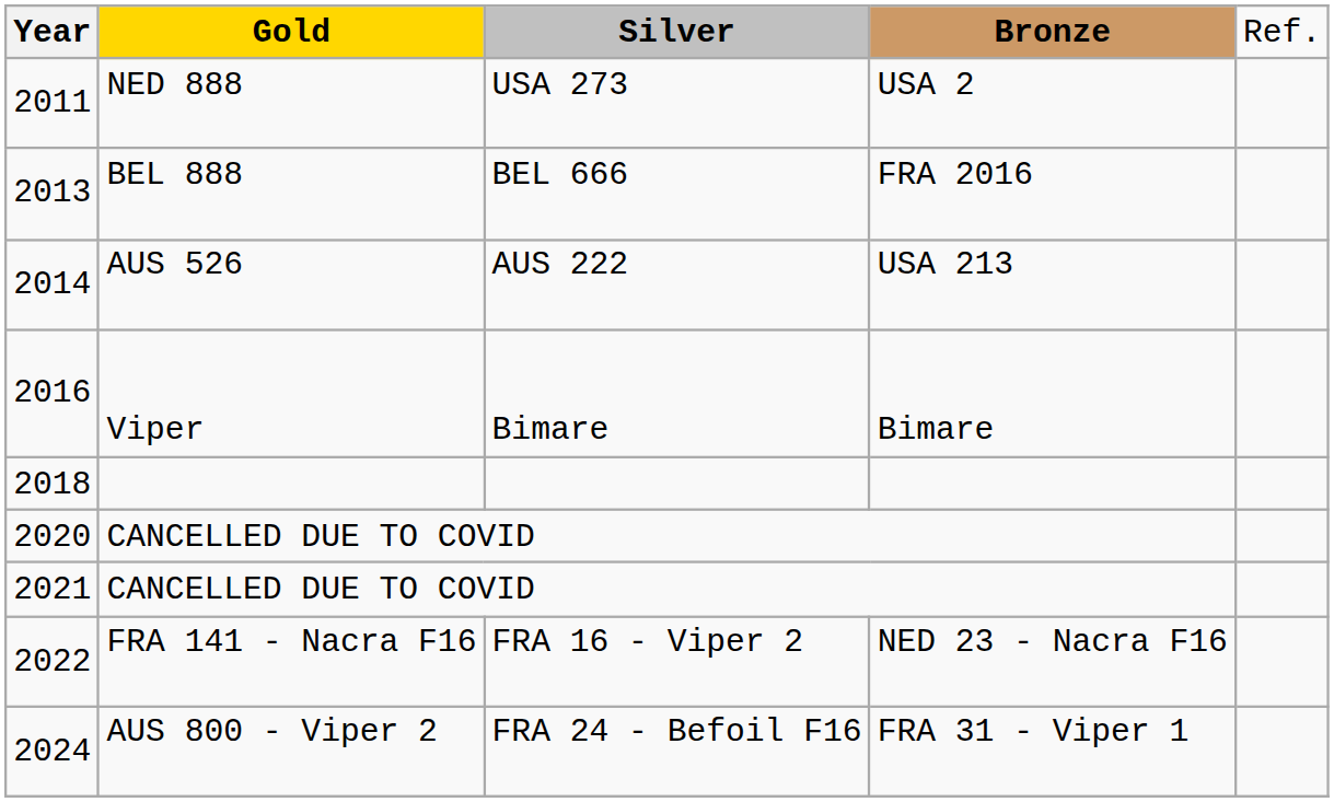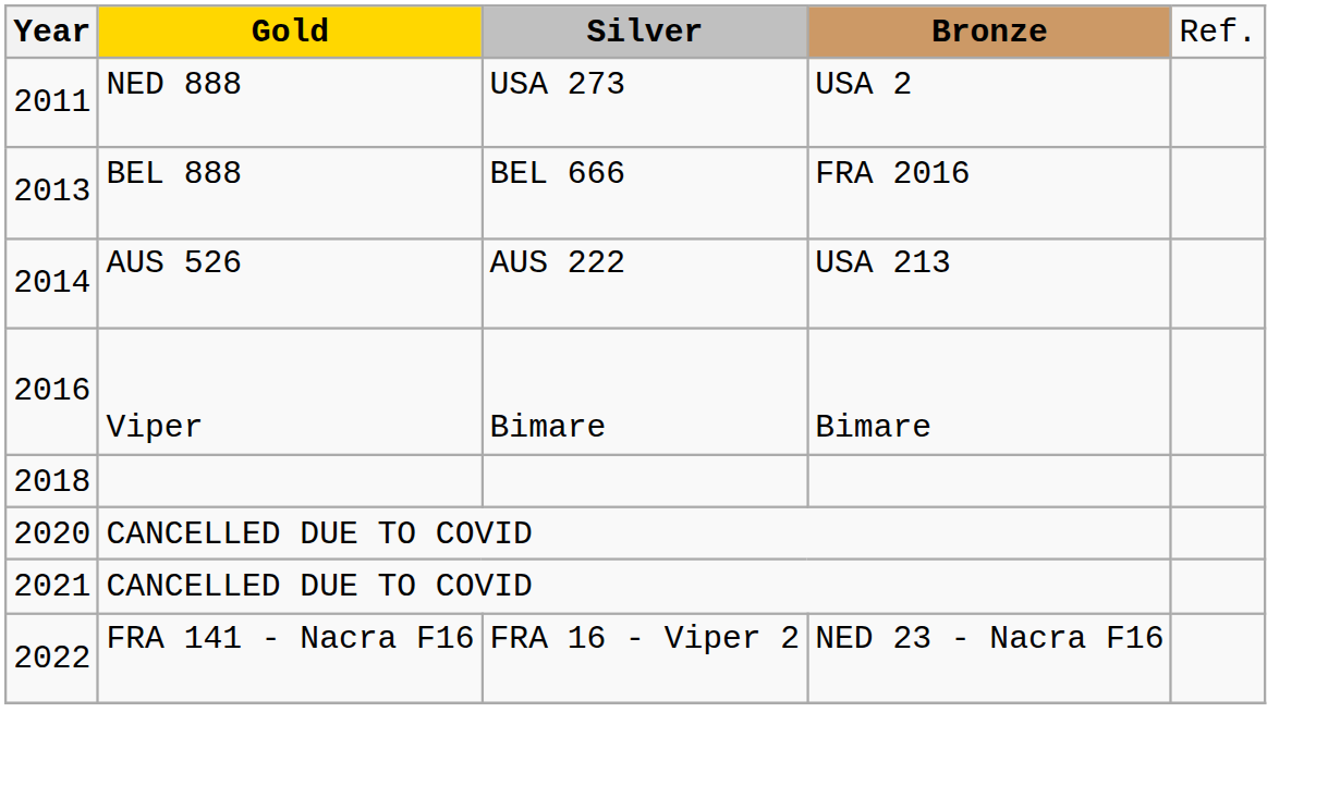- row: 2024 | AUS 800 - Viper 2 | FRA 24 - Befoil F16 | FRA 31 - Viper 1
